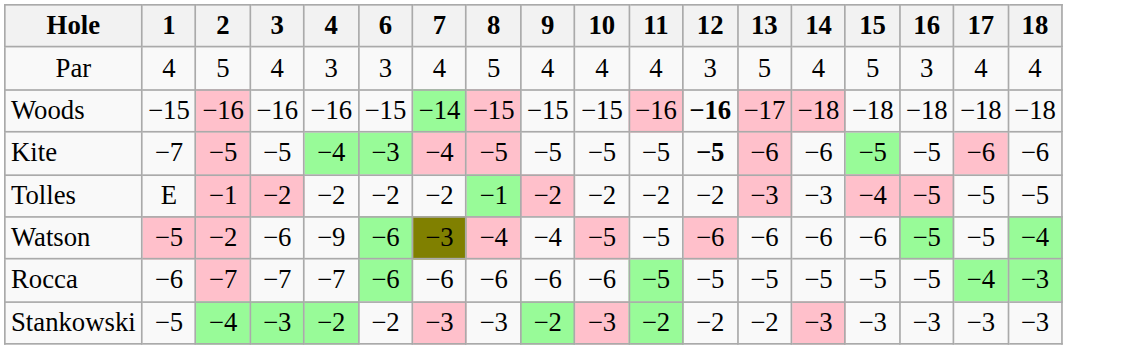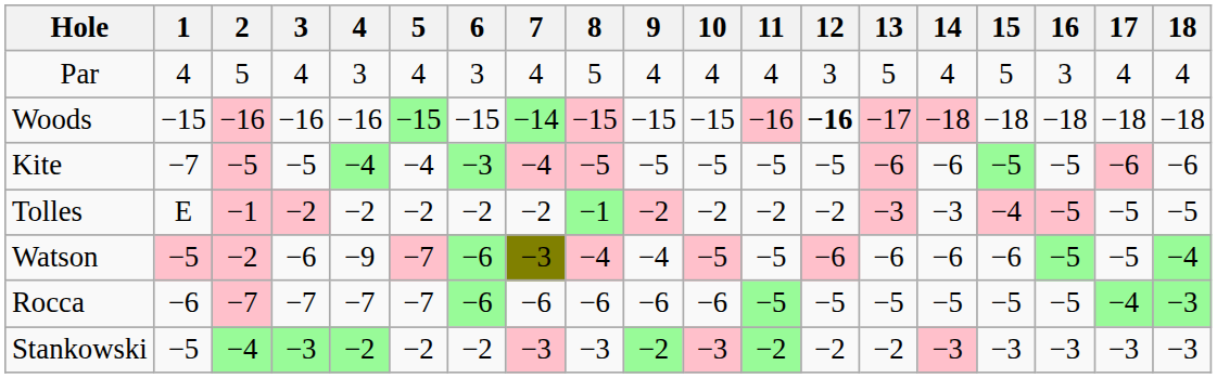+ column: 5 | 4 | −15 | −4 | −2 | −7 | −7 | −2
Kite | 12: bold -> normal
